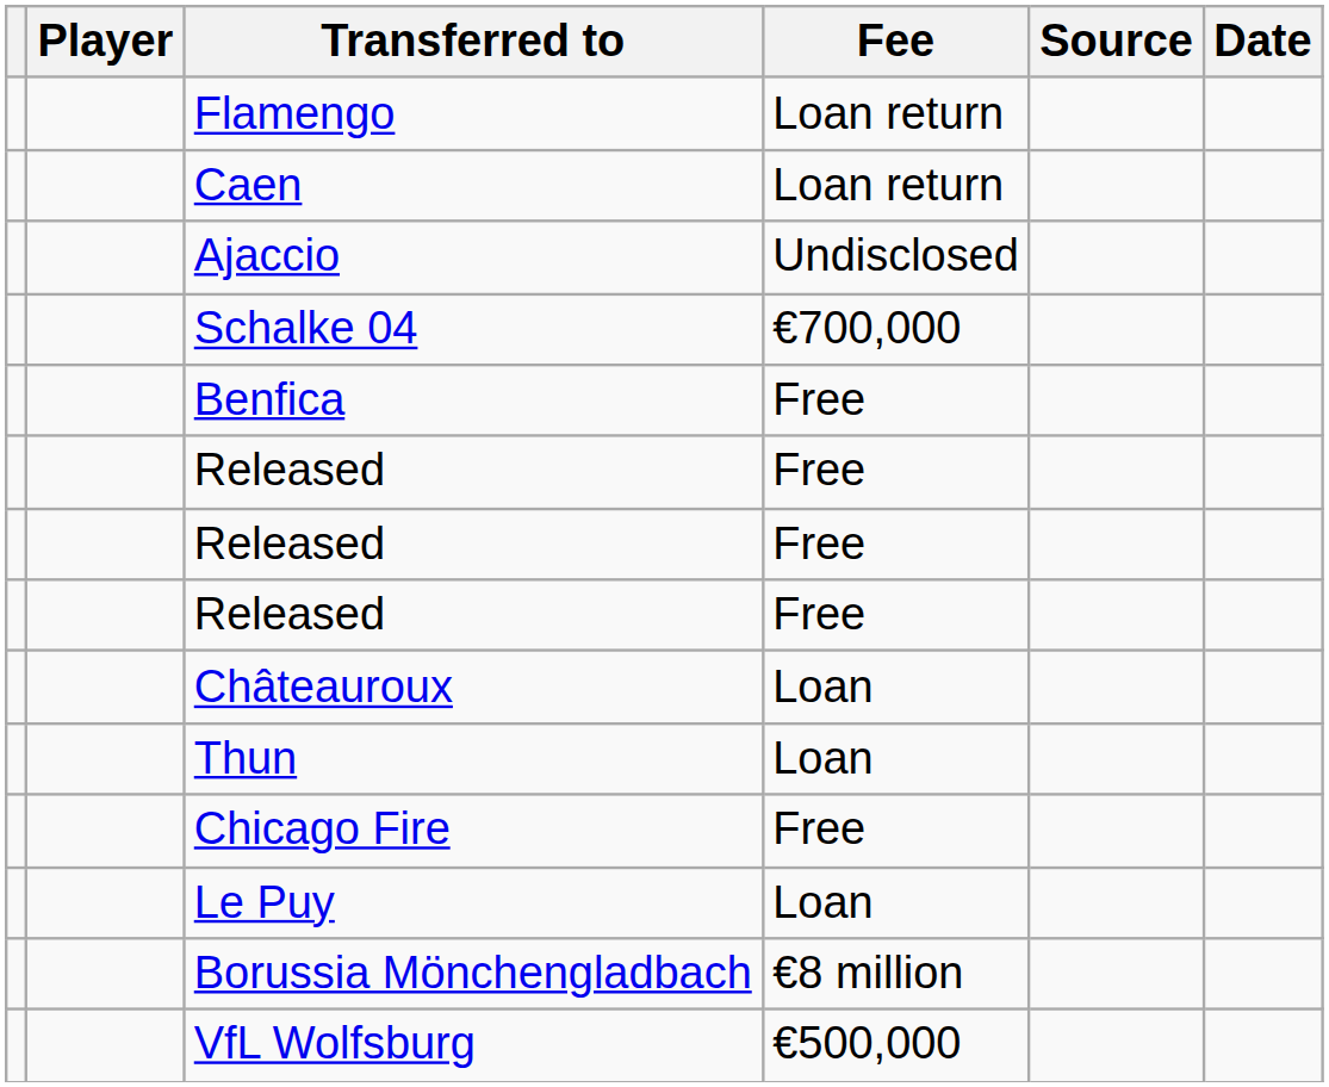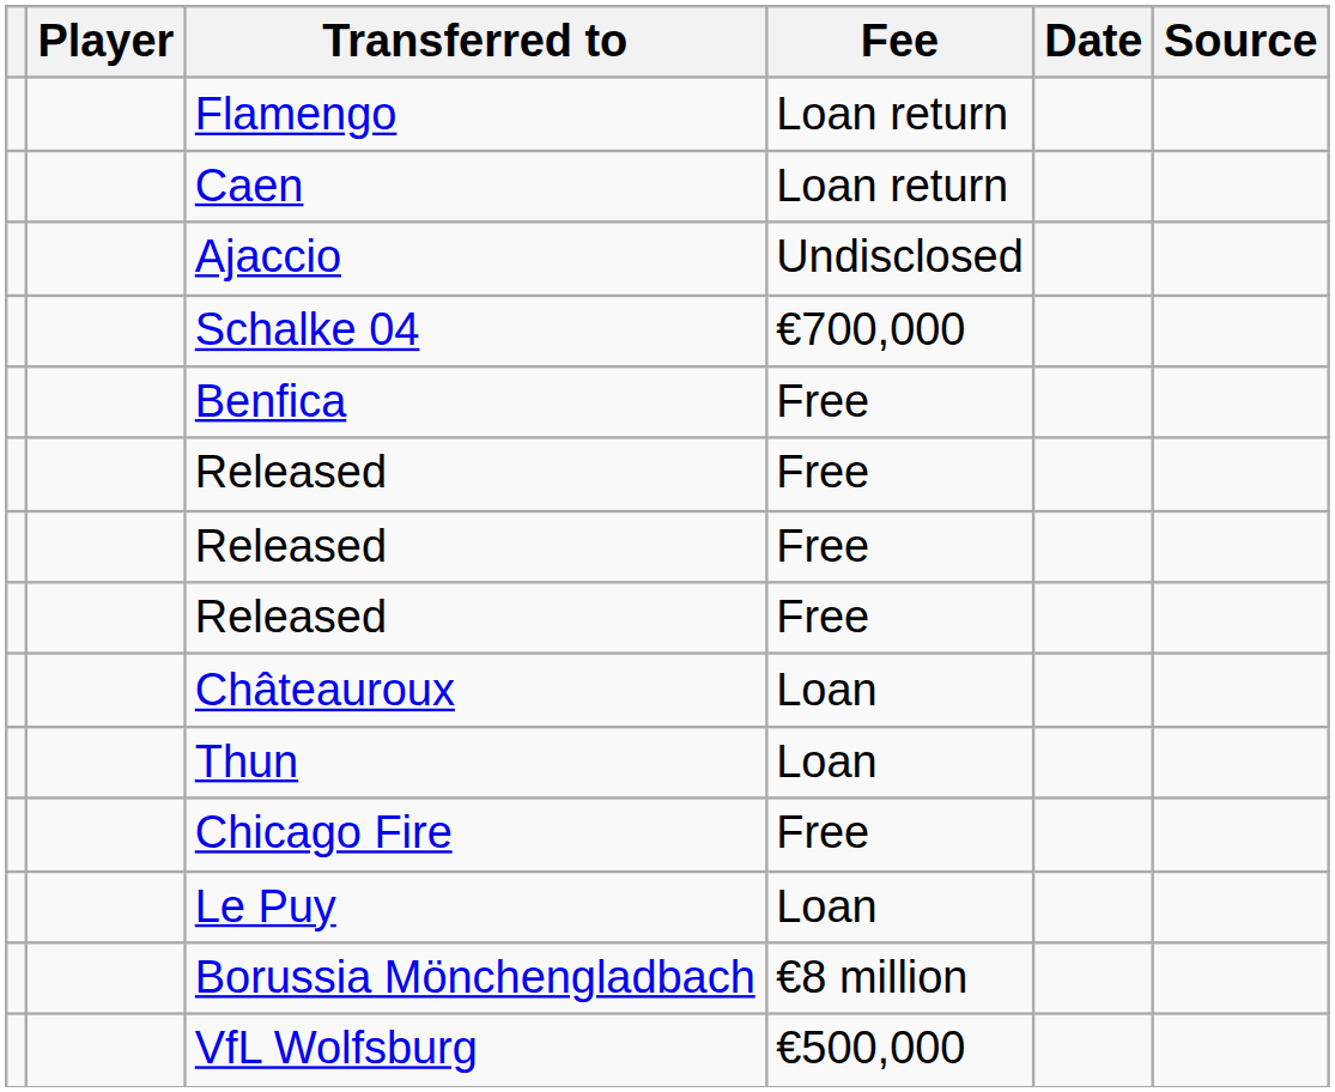columns swapped: Date <-> Source
